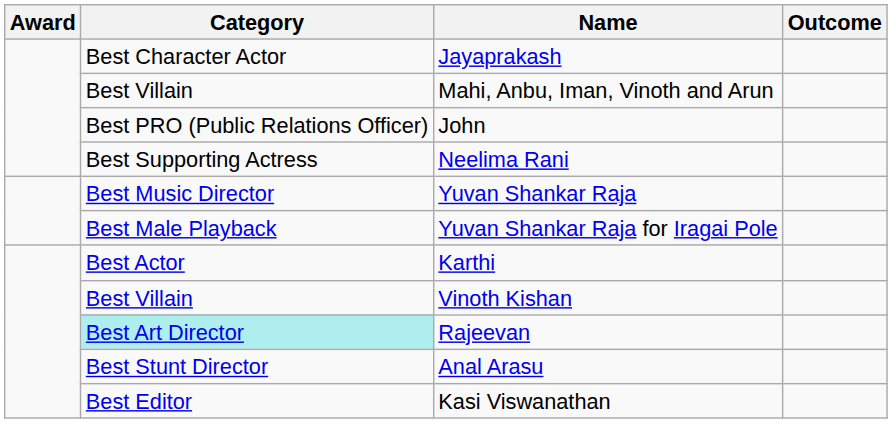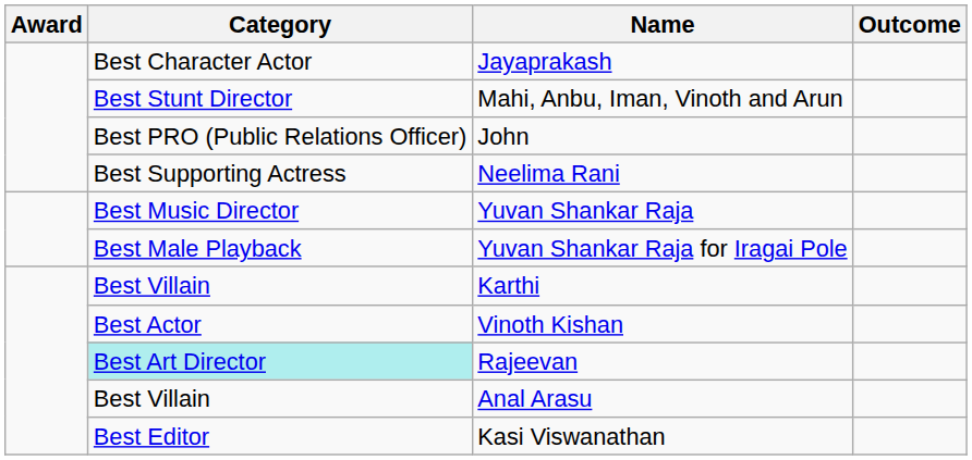Mahi, Anbu, Iman, Vinoth and Arun | Category: Best Villain -> Best Stunt Director
Karthi | Category: Best Actor -> Best Villain
Vinoth Kishan | Category: Best Villain -> Best Actor
Anal Arasu | Category: Best Stunt Director -> Best Villain
